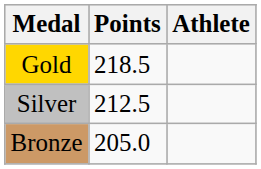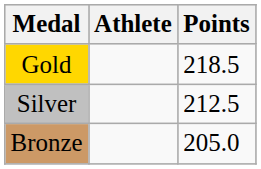columns swapped: Athlete <-> Points
